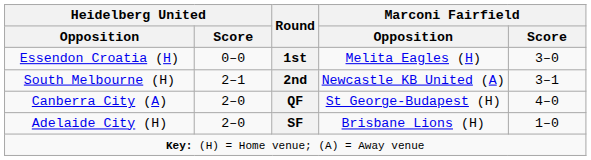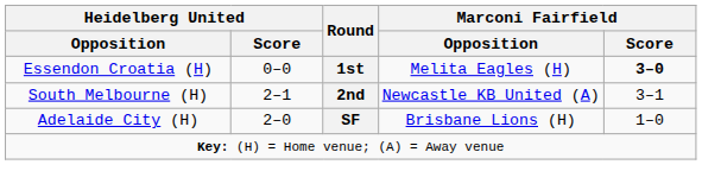Essendon Croatia (H) | Marconi Fairfield / Score: normal -> bold
- row: Canberra City (A) | 2–0 | QF | St George-Budapest (H) | 4–0
